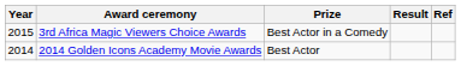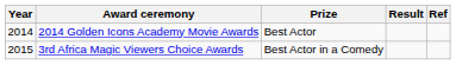rows swapped: 3rd Africa Magic Viewers Choice Awards <-> 2014 Golden Icons Academy Movie Awards
